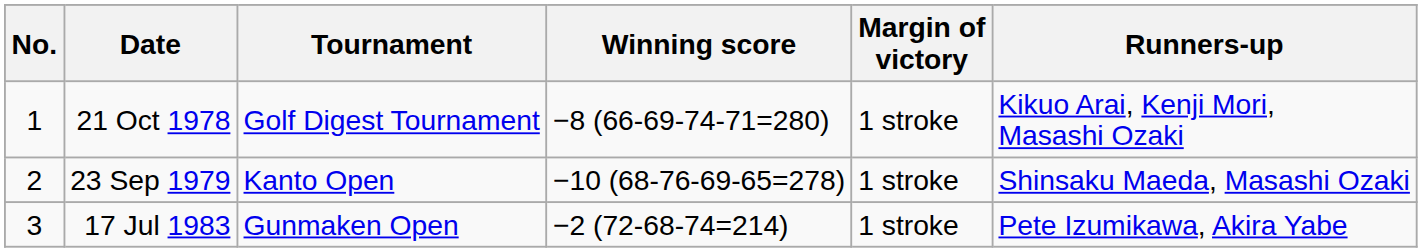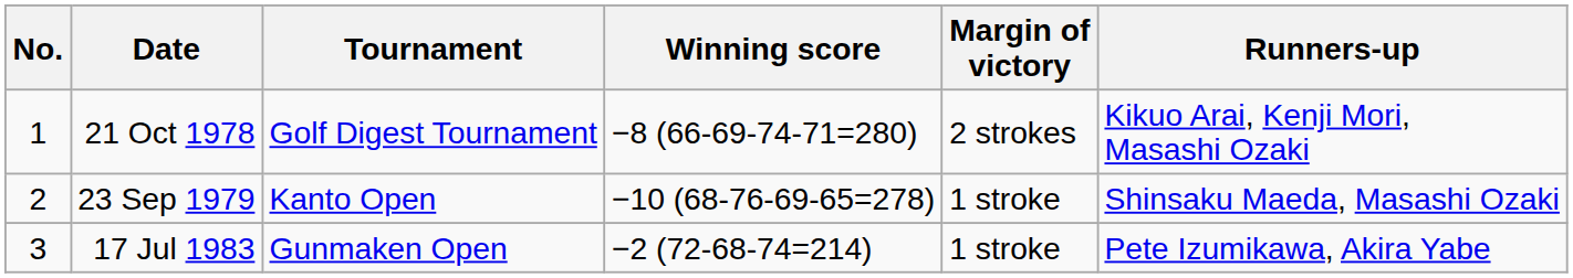21 Oct 1978 | Margin of victory: 1 stroke -> 2 strokes
